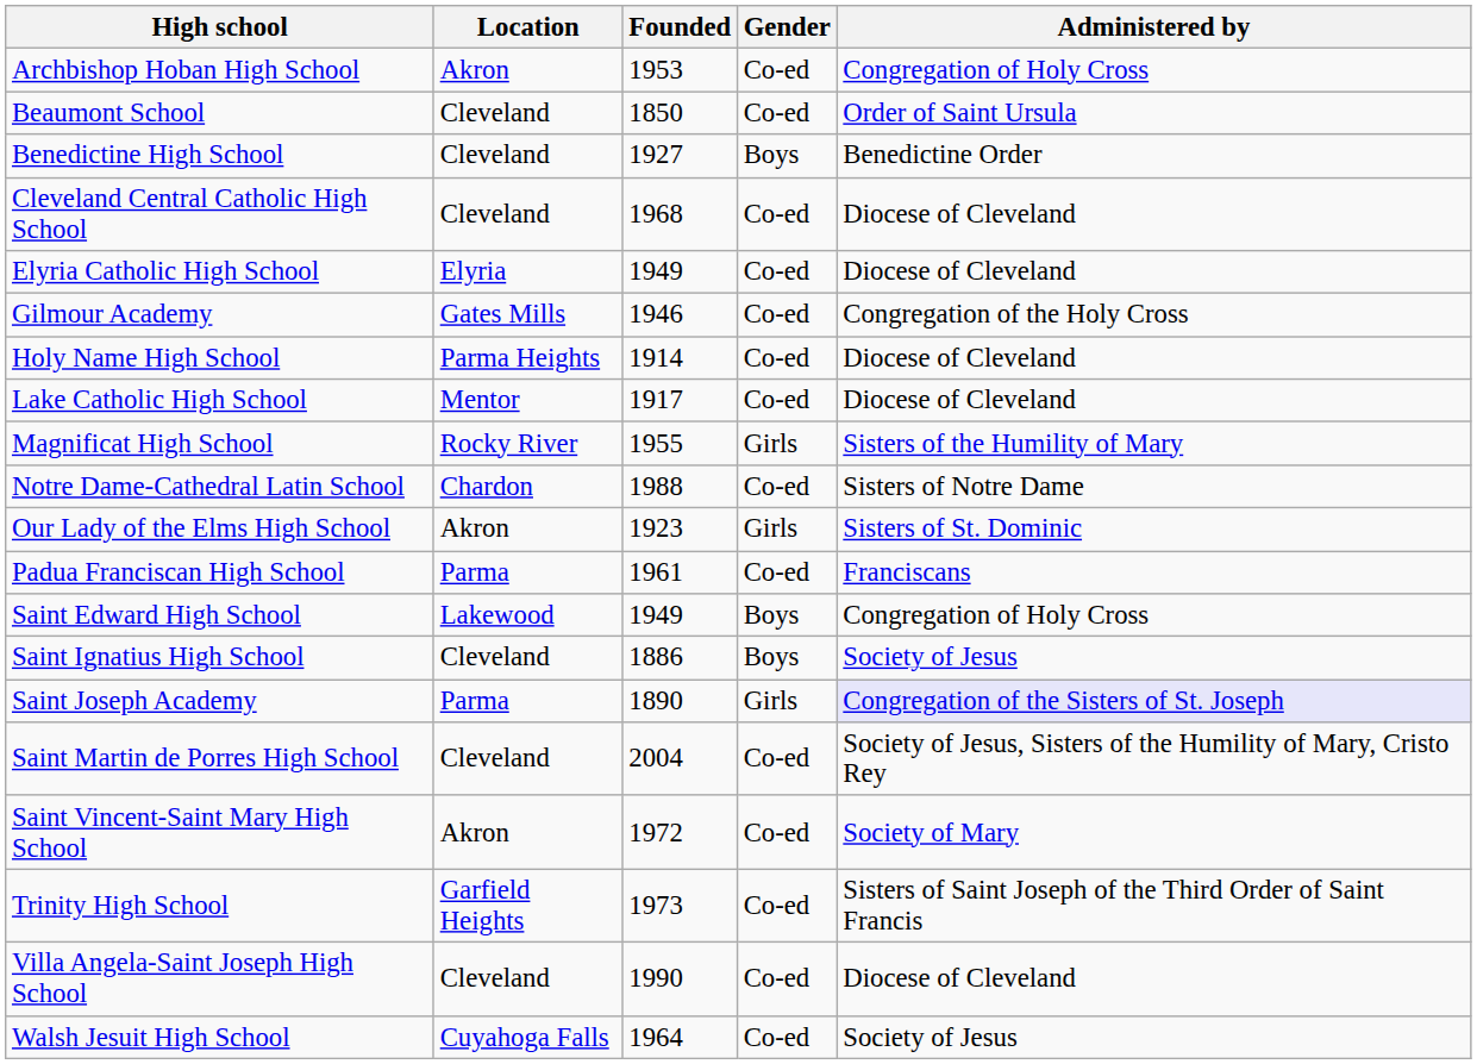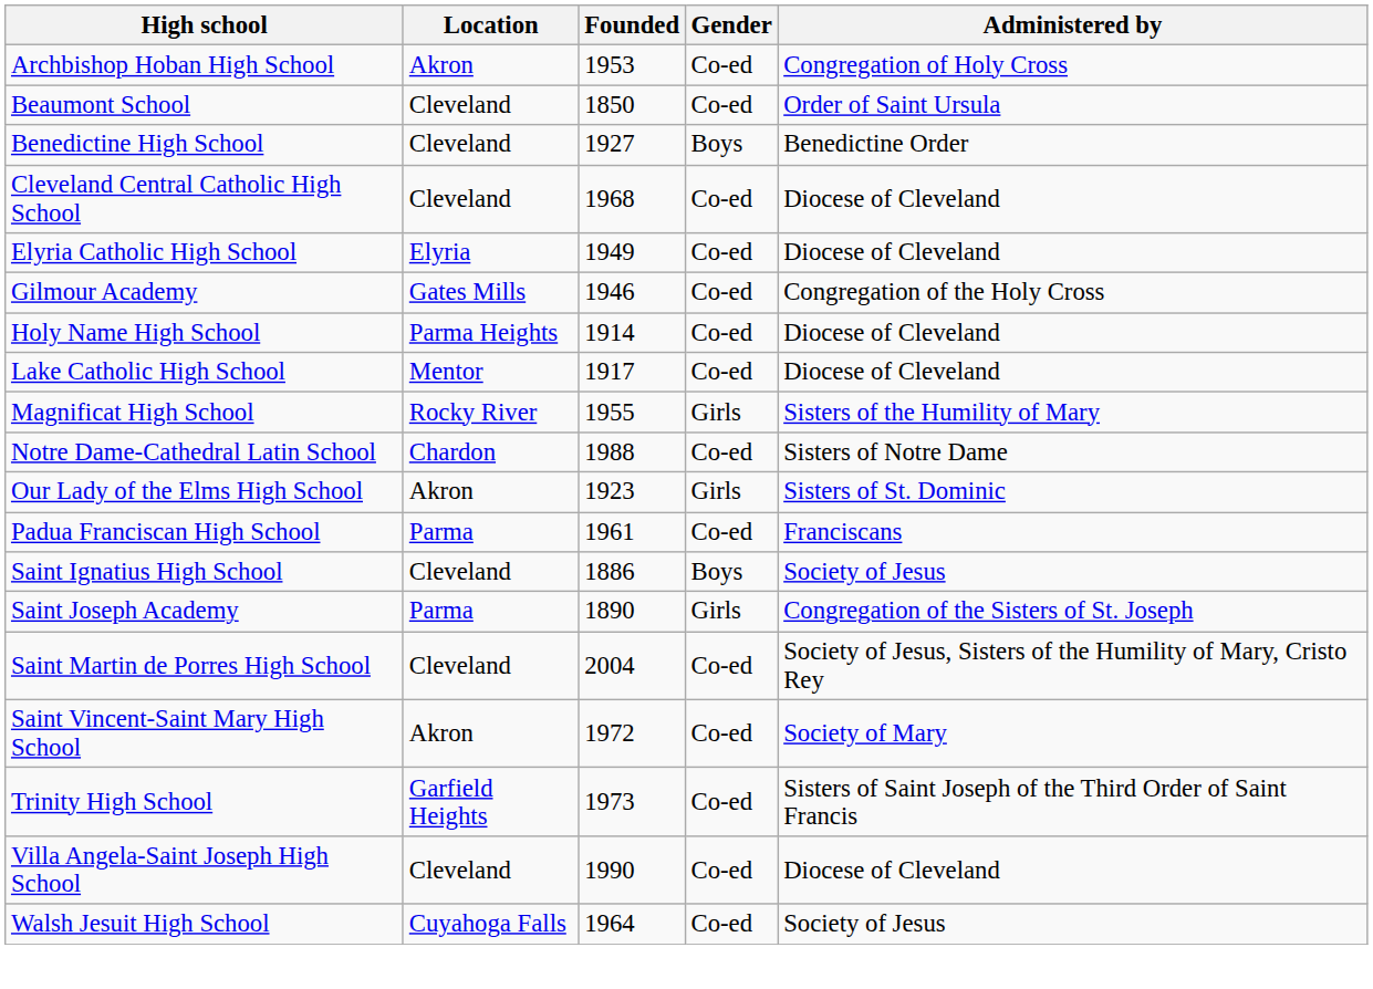- row: Saint Edward High School | Lakewood | 1949 | Boys | Congregation of Holy Cross
Saint Joseph Academy | Administered by: lavender background -> no background
